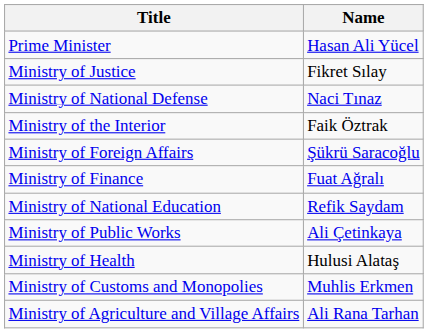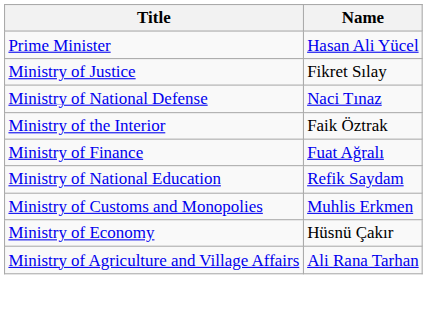- row: Ministry of Foreign Affairs | Şükrü Saracoğlu
- row: Ministry of Public Works | Ali Çetinkaya
- row: Ministry of Health | Hulusi Alataş
+ row: Ministry of Economy | Hüsnü Çakır
